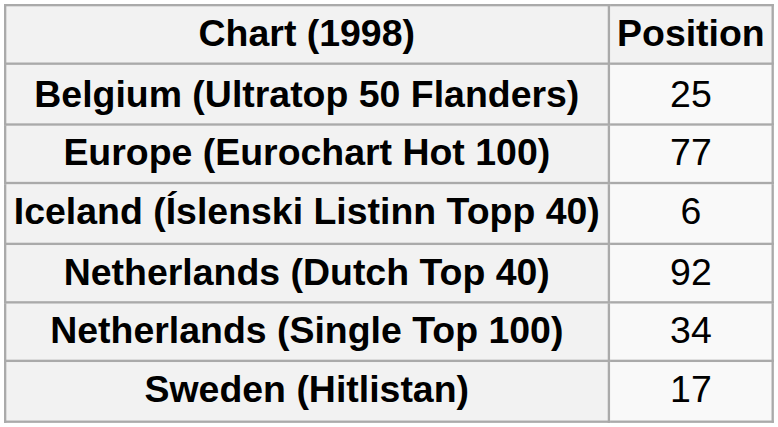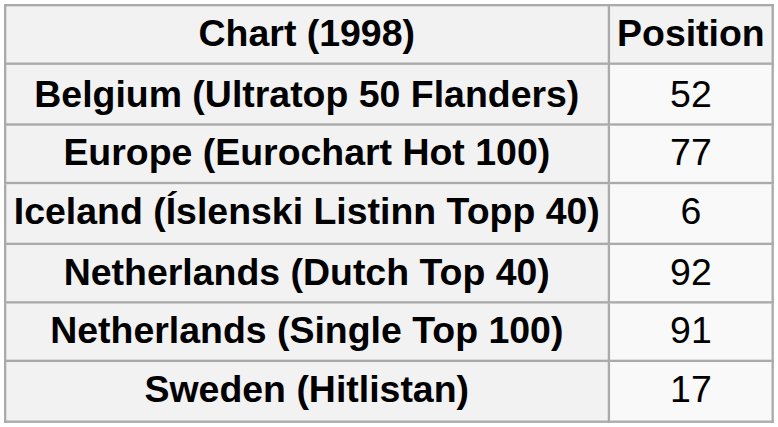Belgium (Ultratop 50 Flanders) | Position: 25 -> 52
Netherlands (Single Top 100) | Position: 34 -> 91
